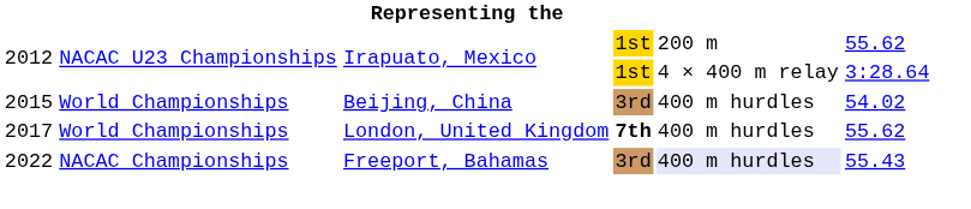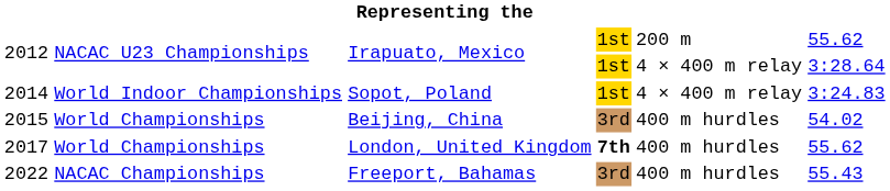+ row: 2014 | World Indoor Championships | Sopot, Poland | 1st | 4 × 400 m relay | 3:24.83
2022 | column 5: lavender background -> no background
